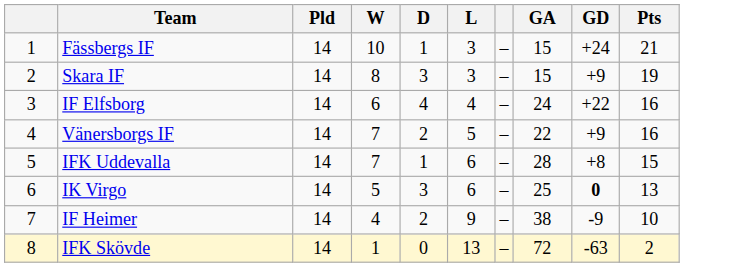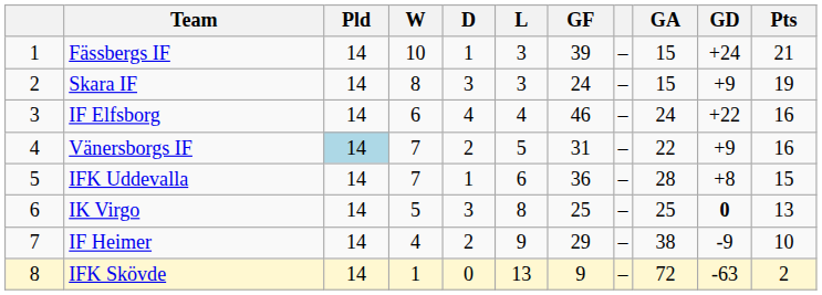+ column: GF | 39 | 24 | 46 | 31 | 36 | 25 | 29 | 9
Vänersborgs IF | Pld: no background -> lightblue background
IK Virgo | L: 6 -> 8
